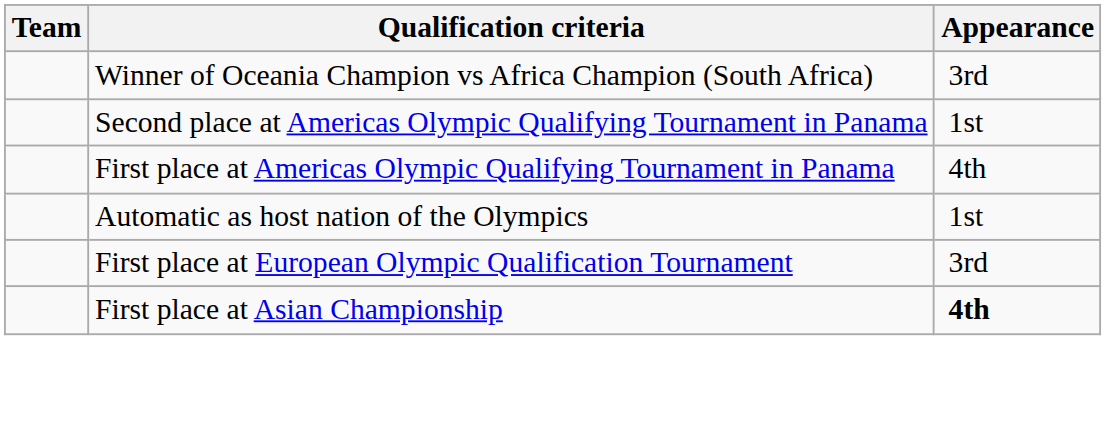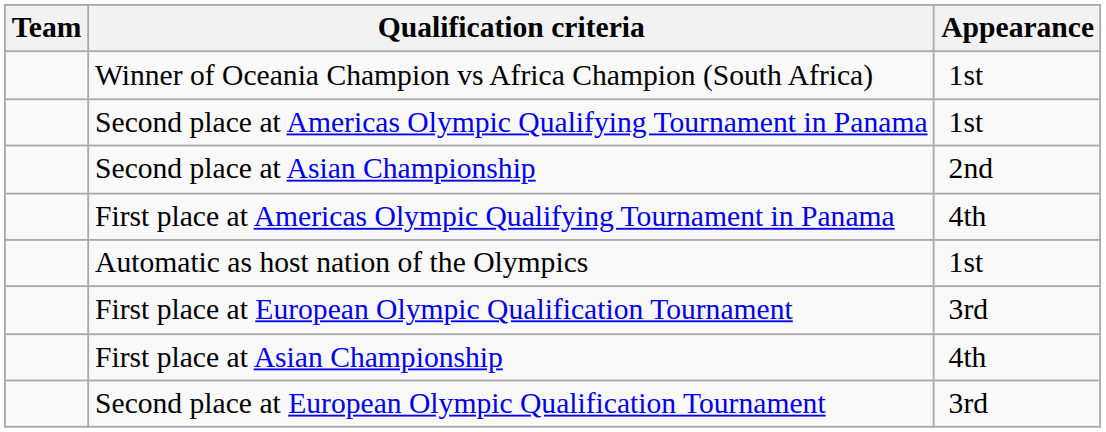Winner of Oceania Champion vs Africa Champion (South Africa) | Appearance: 3rd -> 1st
+ row: Second place at Asian Championship | 2nd
First place at Asian Championship | Appearance: bold -> normal
+ row: Second place at European Olympic Qualification Tournament | 3rd
